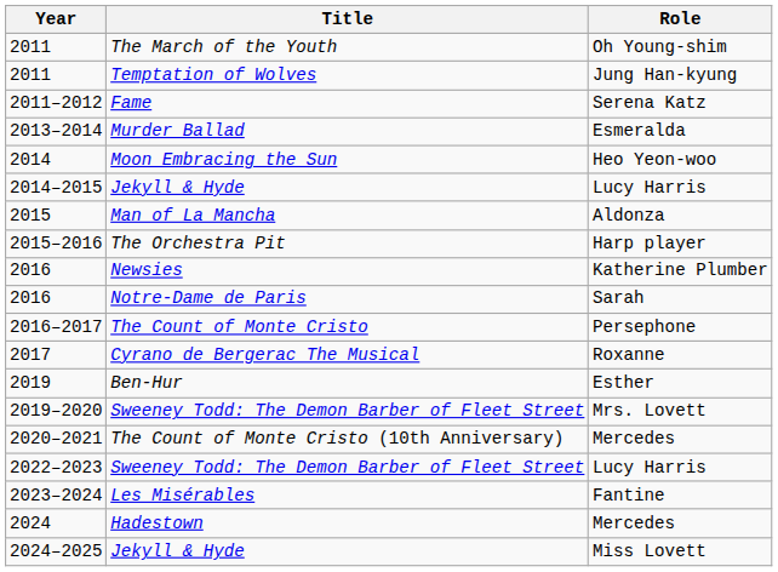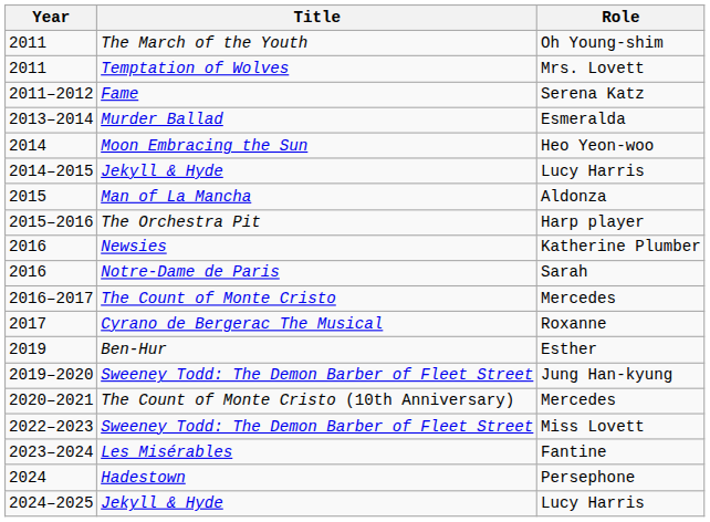2011 / Temptation of Wolves | Role: Jung Han-kyung -> Mrs. Lovett
2016–2017 | Role: Persephone -> Mercedes
2019–2020 | Role: Mrs. Lovett -> Jung Han-kyung
2022–2023 | Role: Lucy Harris -> Miss Lovett
2024 | Role: Mercedes -> Persephone
2024–2025 | Role: Miss Lovett -> Lucy Harris
